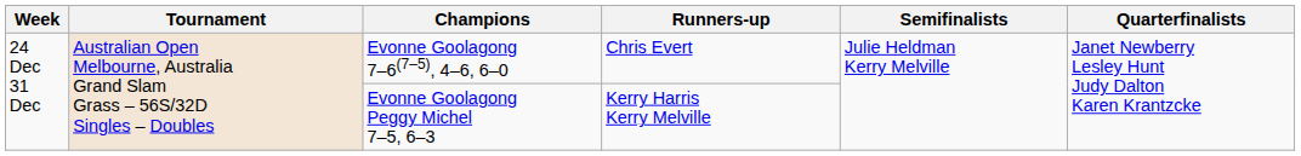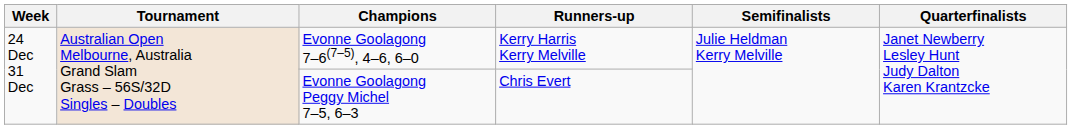Evonne Goolagong 7–6(7–5), 4–6, 6–0 | Runners-up: Chris Evert -> Kerry Harris Kerry Melville
Evonne Goolagong Peggy Michel 7–5, 6–3 | Runners-up: Kerry Harris Kerry Melville -> Chris Evert
